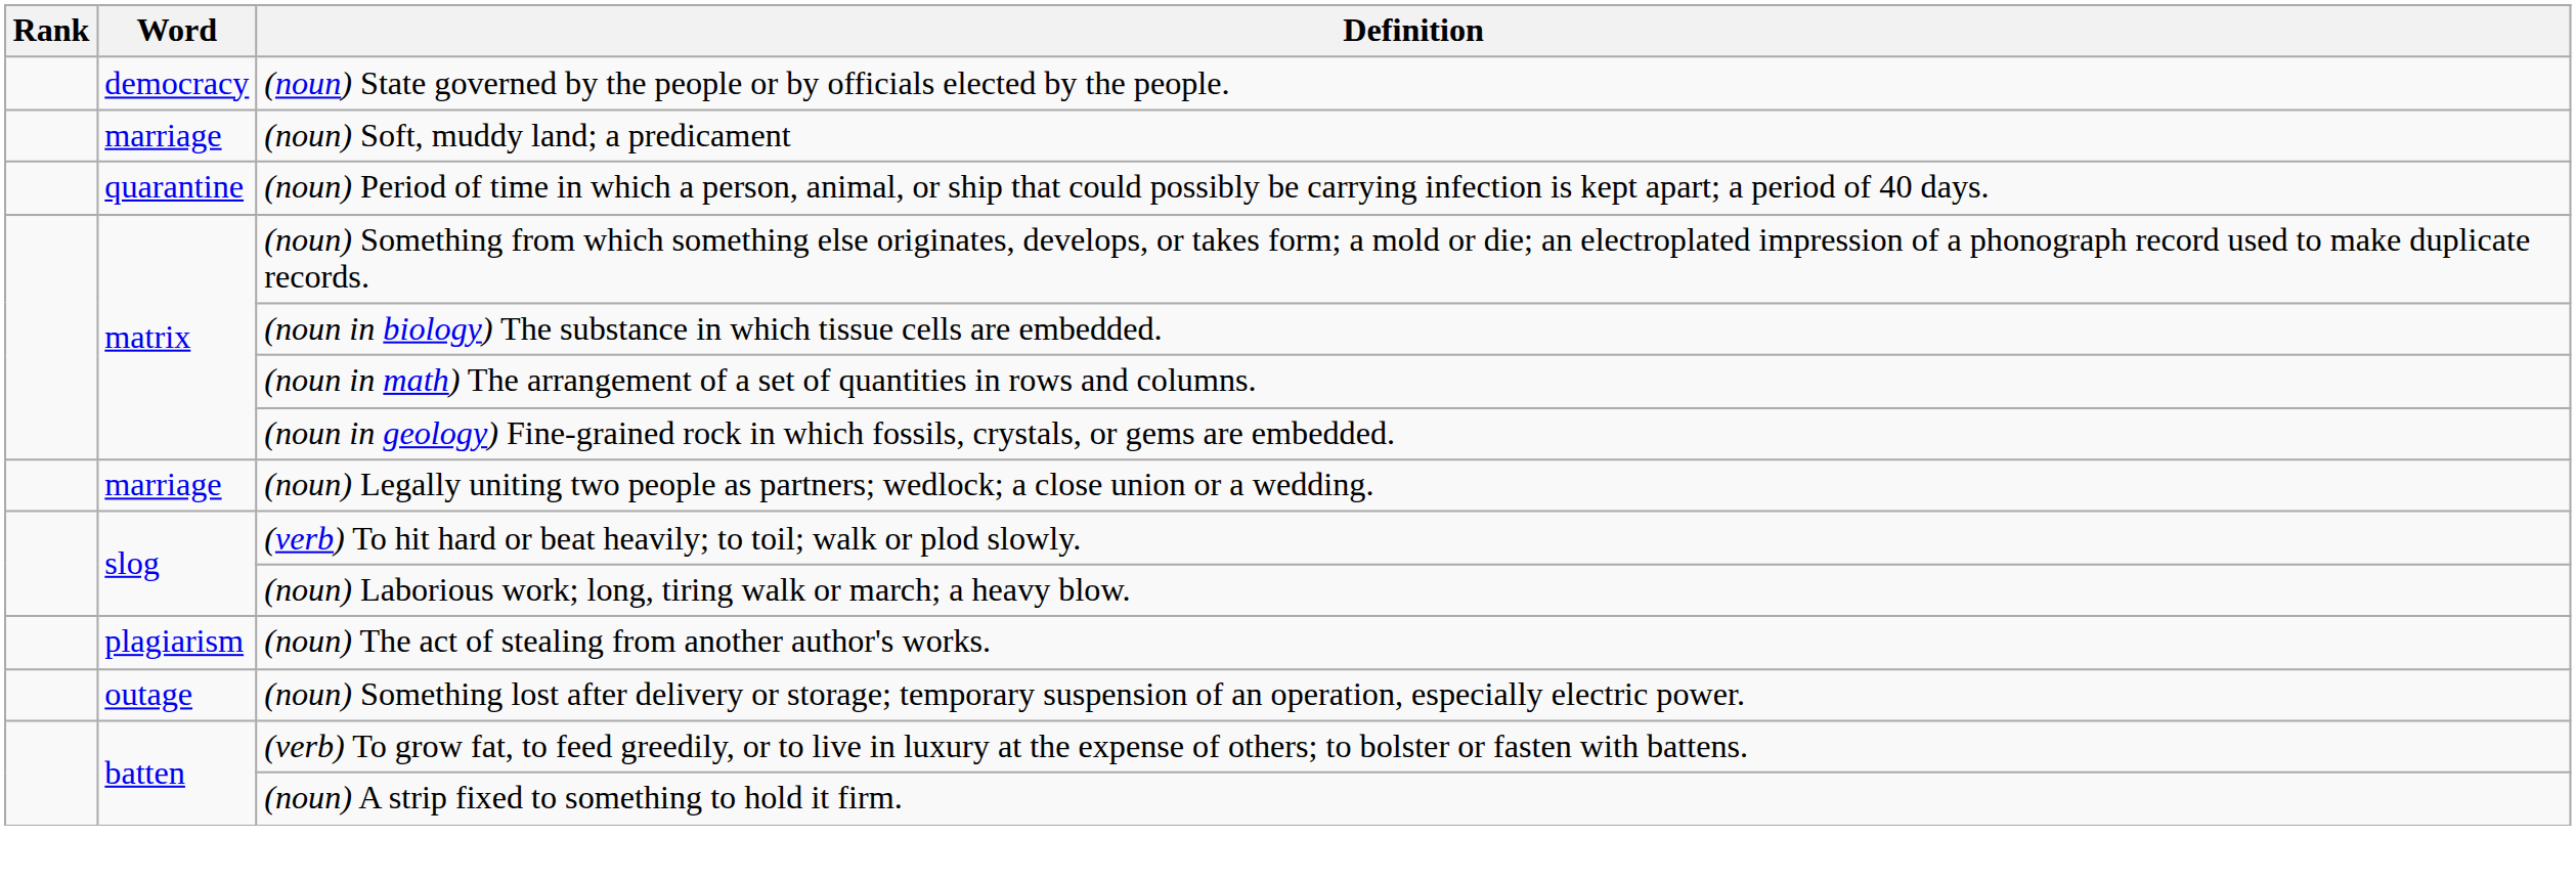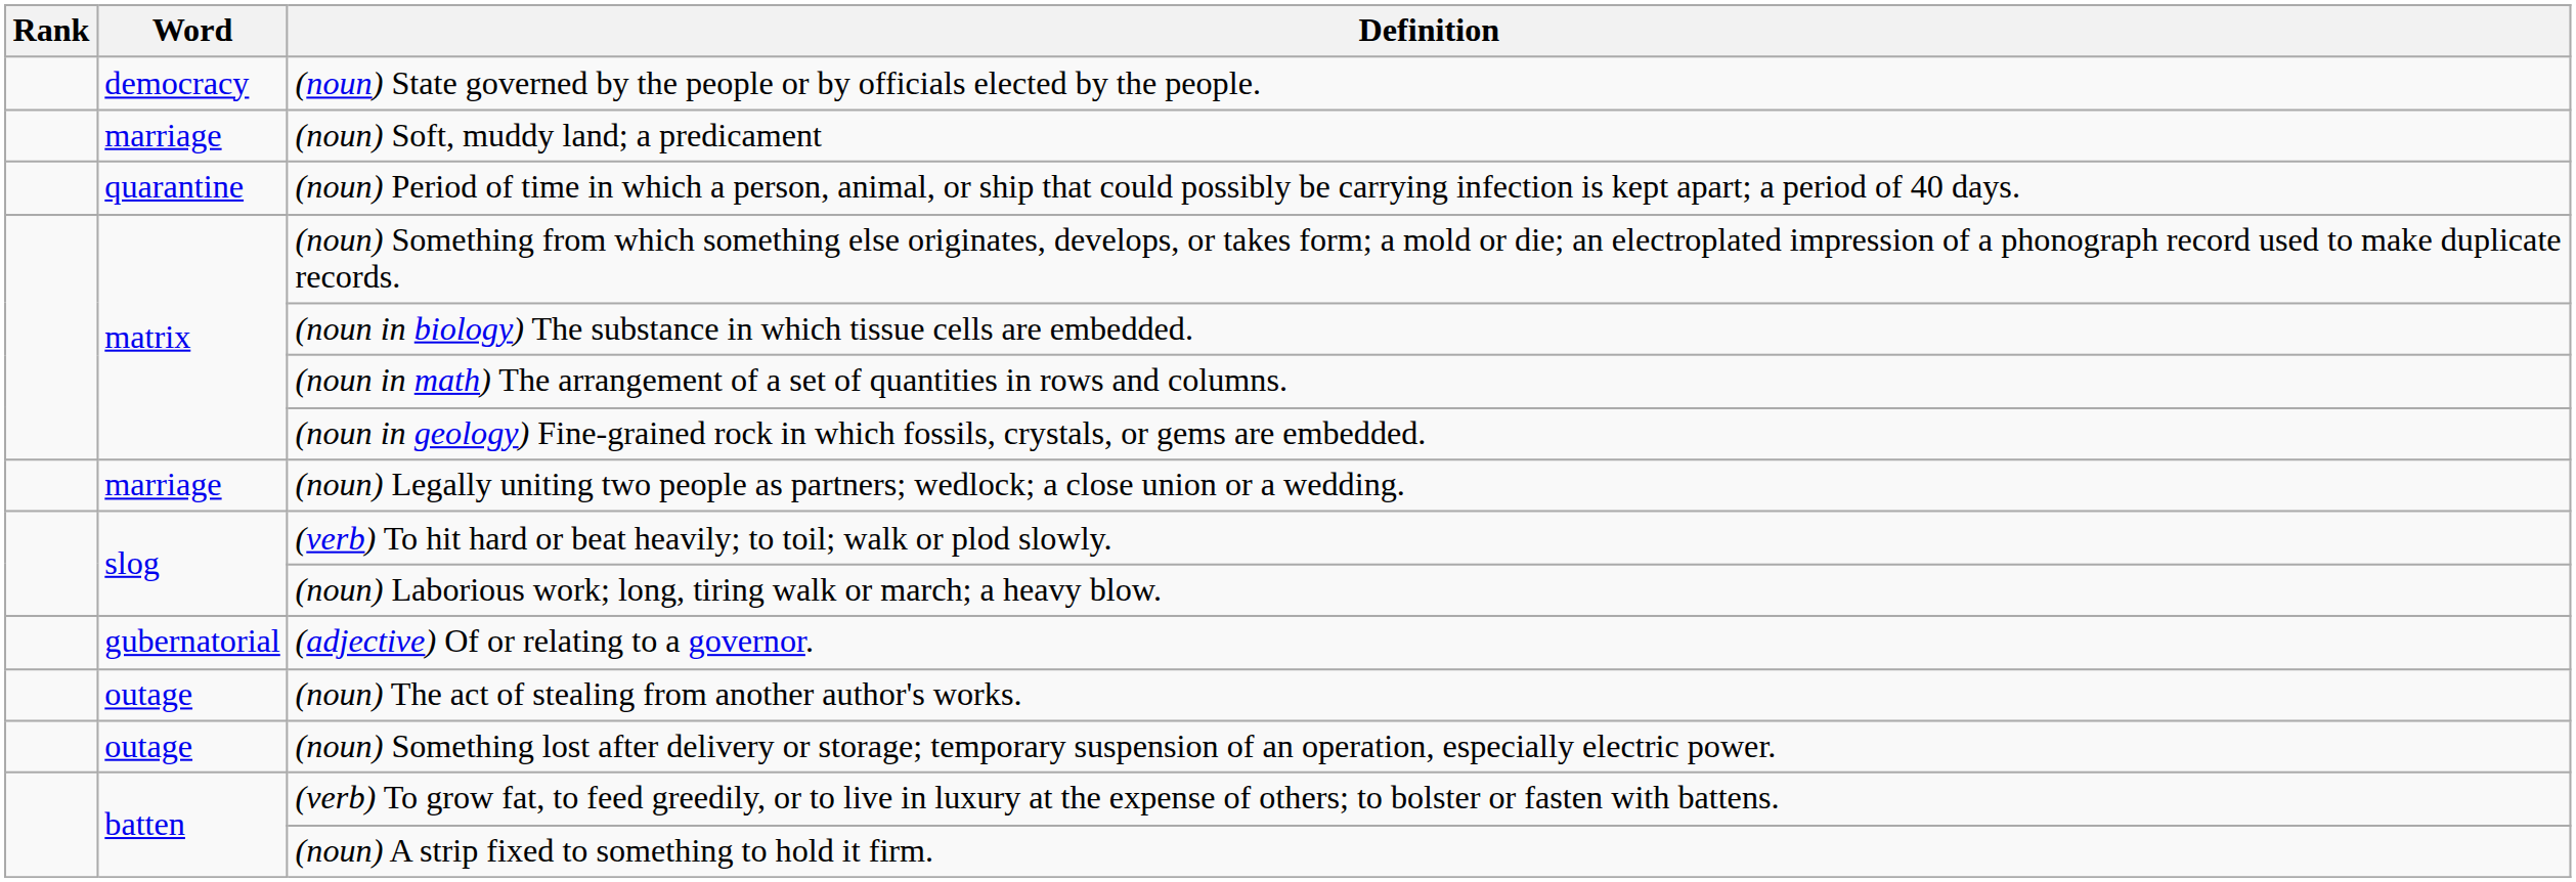+ row: gubernatorial | (adjective) Of or relating to a governor.
(noun) The act of stealing from another author's works. | Word: plagiarism -> outage
